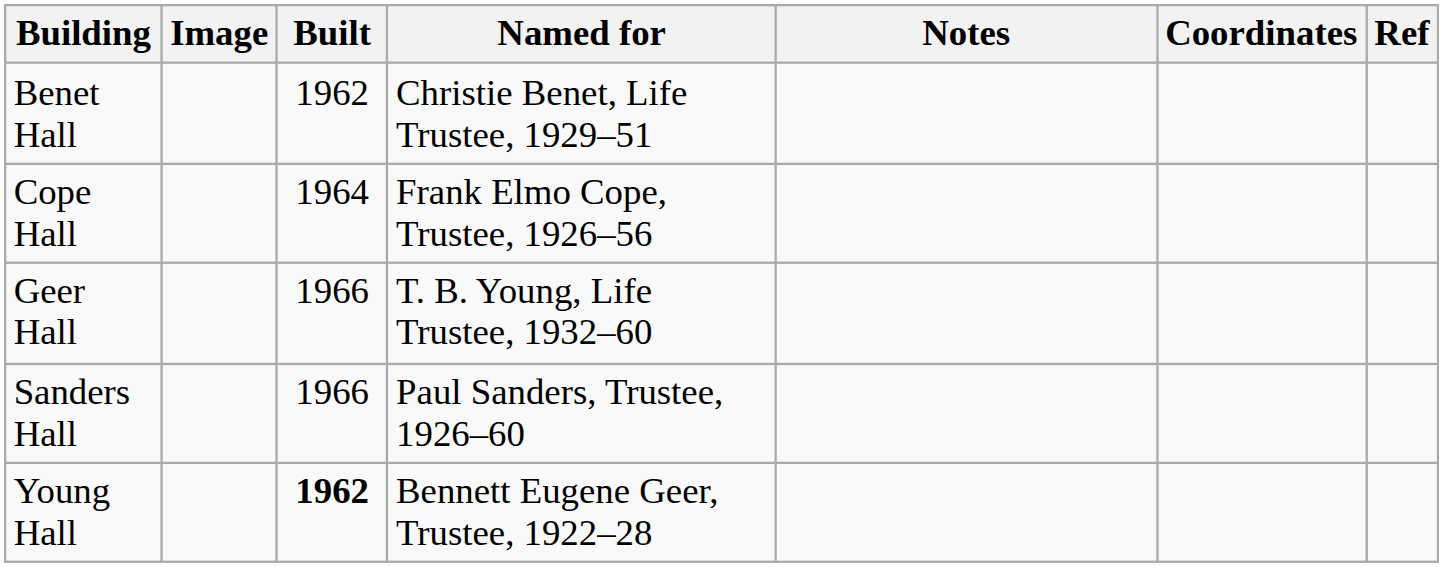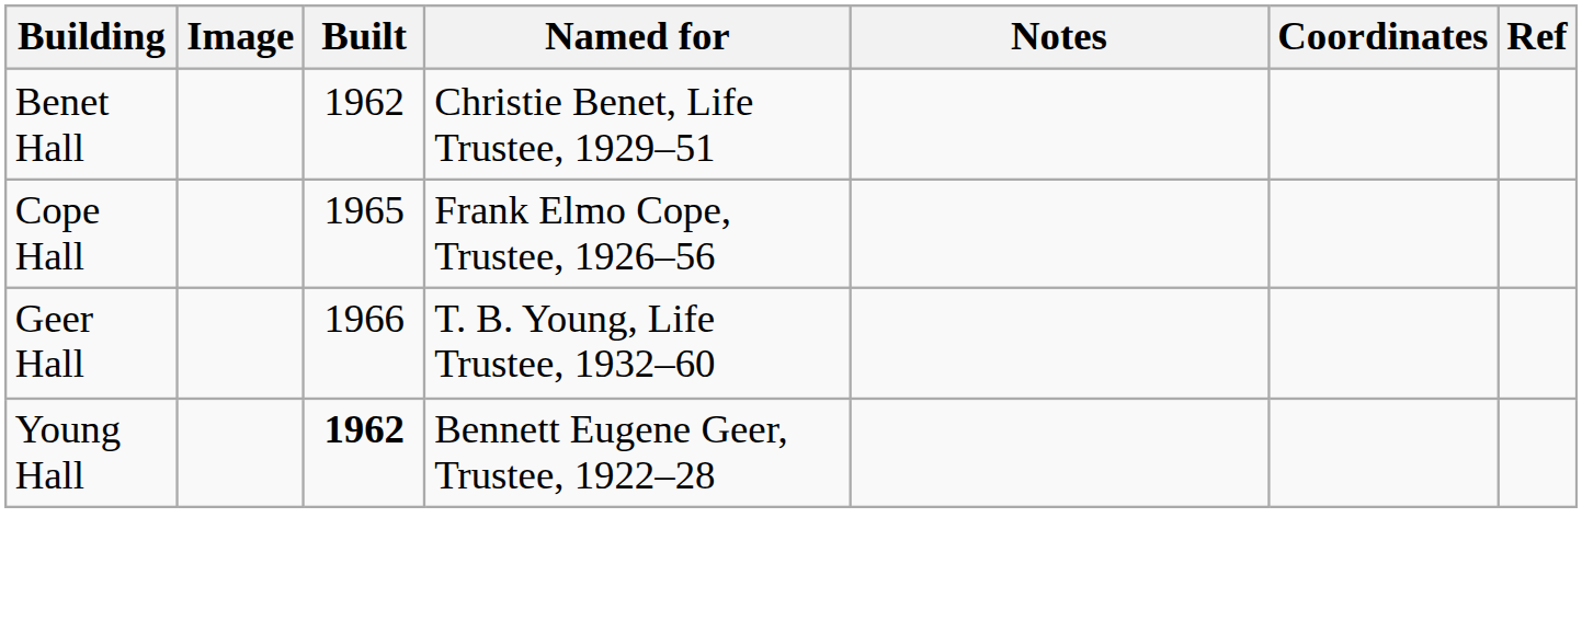Cope Hall | Built: 1964 -> 1965
- row: Sanders Hall | 1966 | Paul Sanders, Trustee, 1926–60
